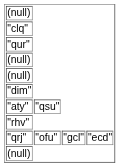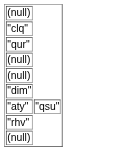- row: "qrj" | "ofu" | "gcl" | "ecd"
